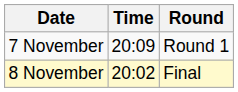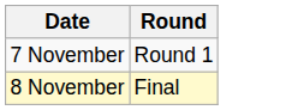- column: Time | 20:09 | 20:02
